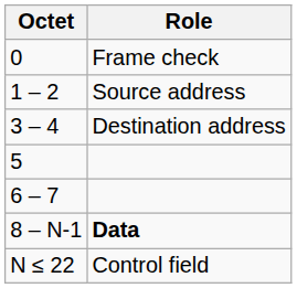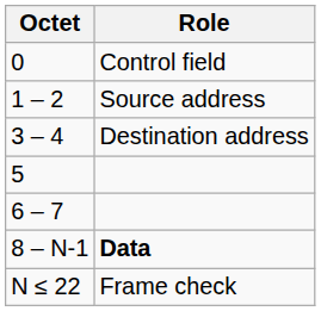0 | Role: Frame check -> Control field
N ≤ 22 | Role: Control field -> Frame check
